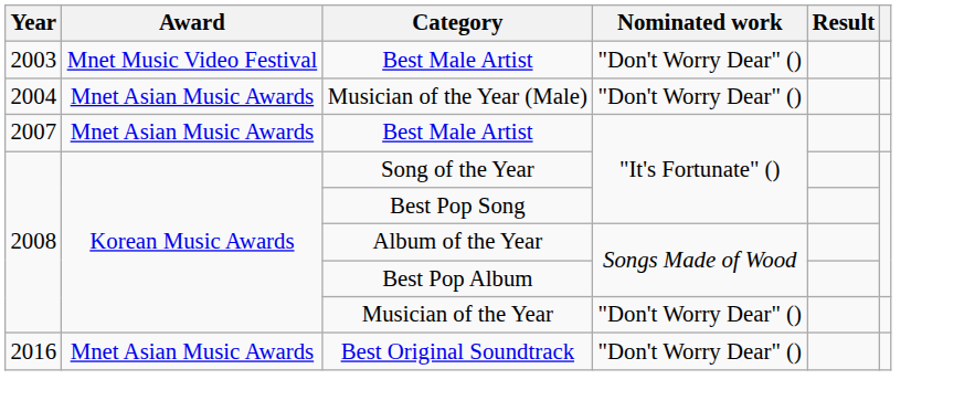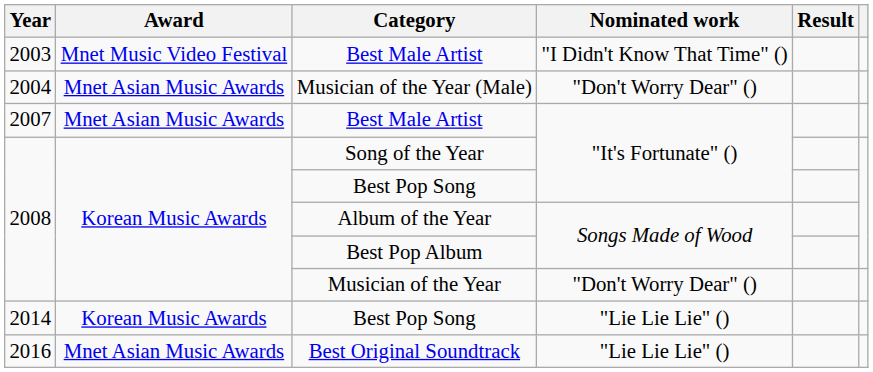2003 / Best Male Artist | Nominated work: "Don't Worry Dear" () -> "I Didn't Know That Time" ()
+ row: 2014 | Korean Music Awards | Best Pop Song | "Lie Lie Lie" ()
Best Original Soundtrack | Nominated work: "Don't Worry Dear" () -> "Lie Lie Lie" ()
